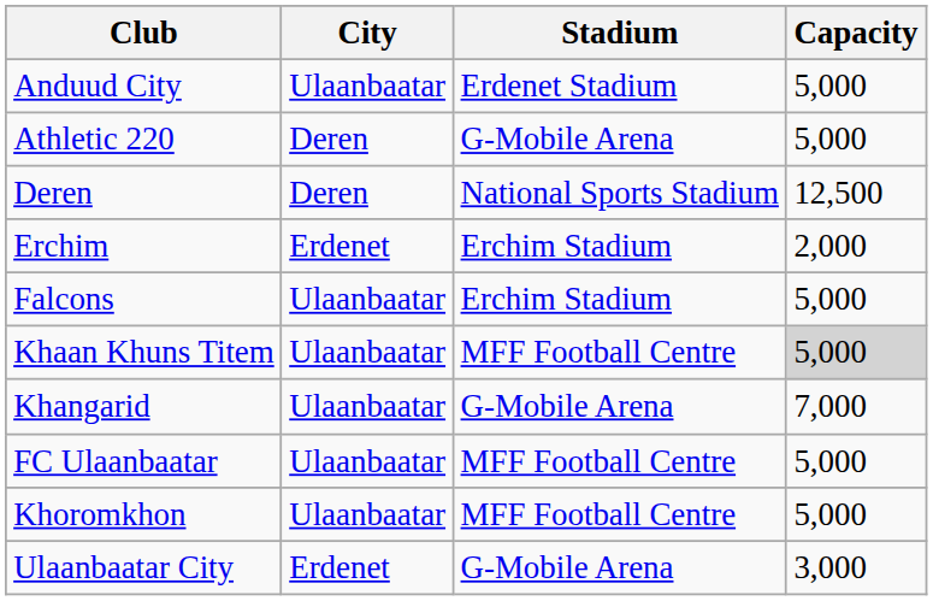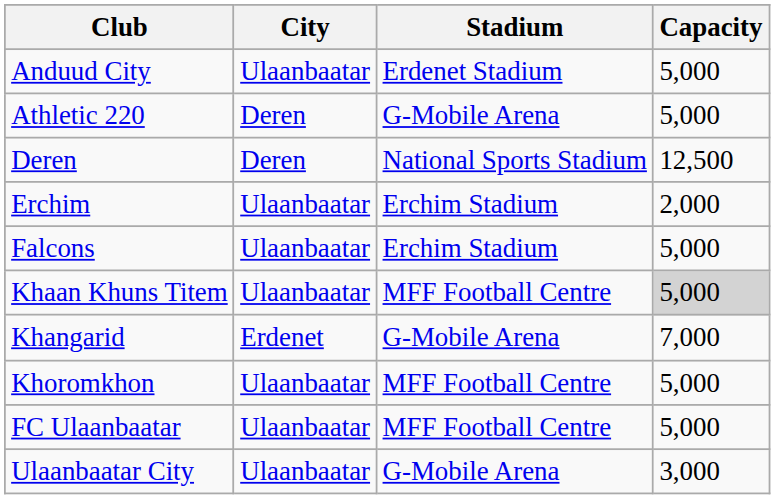Erchim | City: Erdenet -> Ulaanbaatar
Khangarid | City: Ulaanbaatar -> Erdenet
rows swapped: Khoromkhon <-> FC Ulaanbaatar
Ulaanbaatar City | City: Erdenet -> Ulaanbaatar
